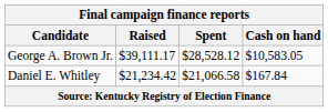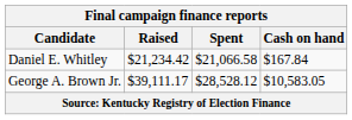rows swapped: George A. Brown Jr. <-> Daniel E. Whitley
